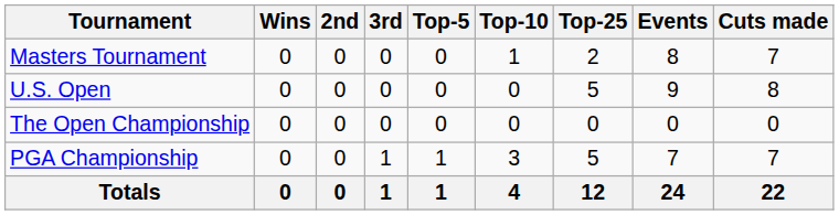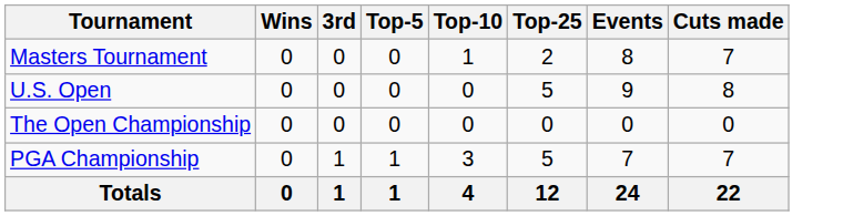- column: 2nd | 0 | 0 | 0 | 0 | 0
